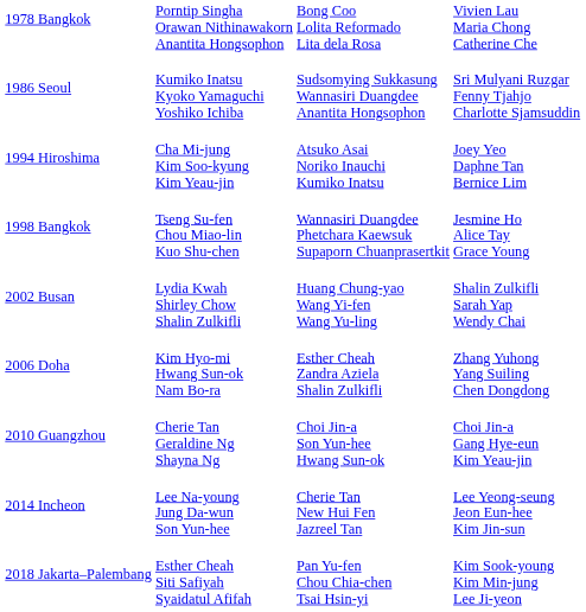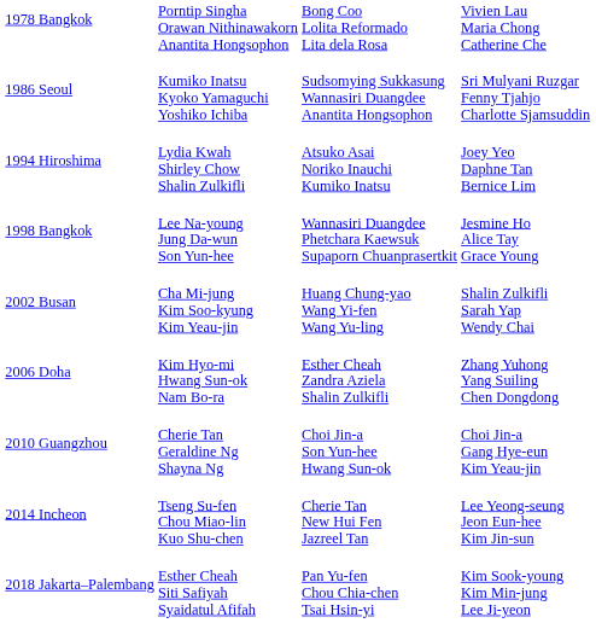1994 Hiroshima | column 2: Cha Mi-jung Kim Soo-kyung Kim Yeau-jin -> Lydia Kwah Shirley Chow Shalin Zulkifli
1998 Bangkok | column 2: Tseng Su-fen Chou Miao-lin Kuo Shu-chen -> Lee Na-young Jung Da-wun Son Yun-hee
2002 Busan | column 2: Lydia Kwah Shirley Chow Shalin Zulkifli -> Cha Mi-jung Kim Soo-kyung Kim Yeau-jin
2014 Incheon | column 2: Lee Na-young Jung Da-wun Son Yun-hee -> Tseng Su-fen Chou Miao-lin Kuo Shu-chen
